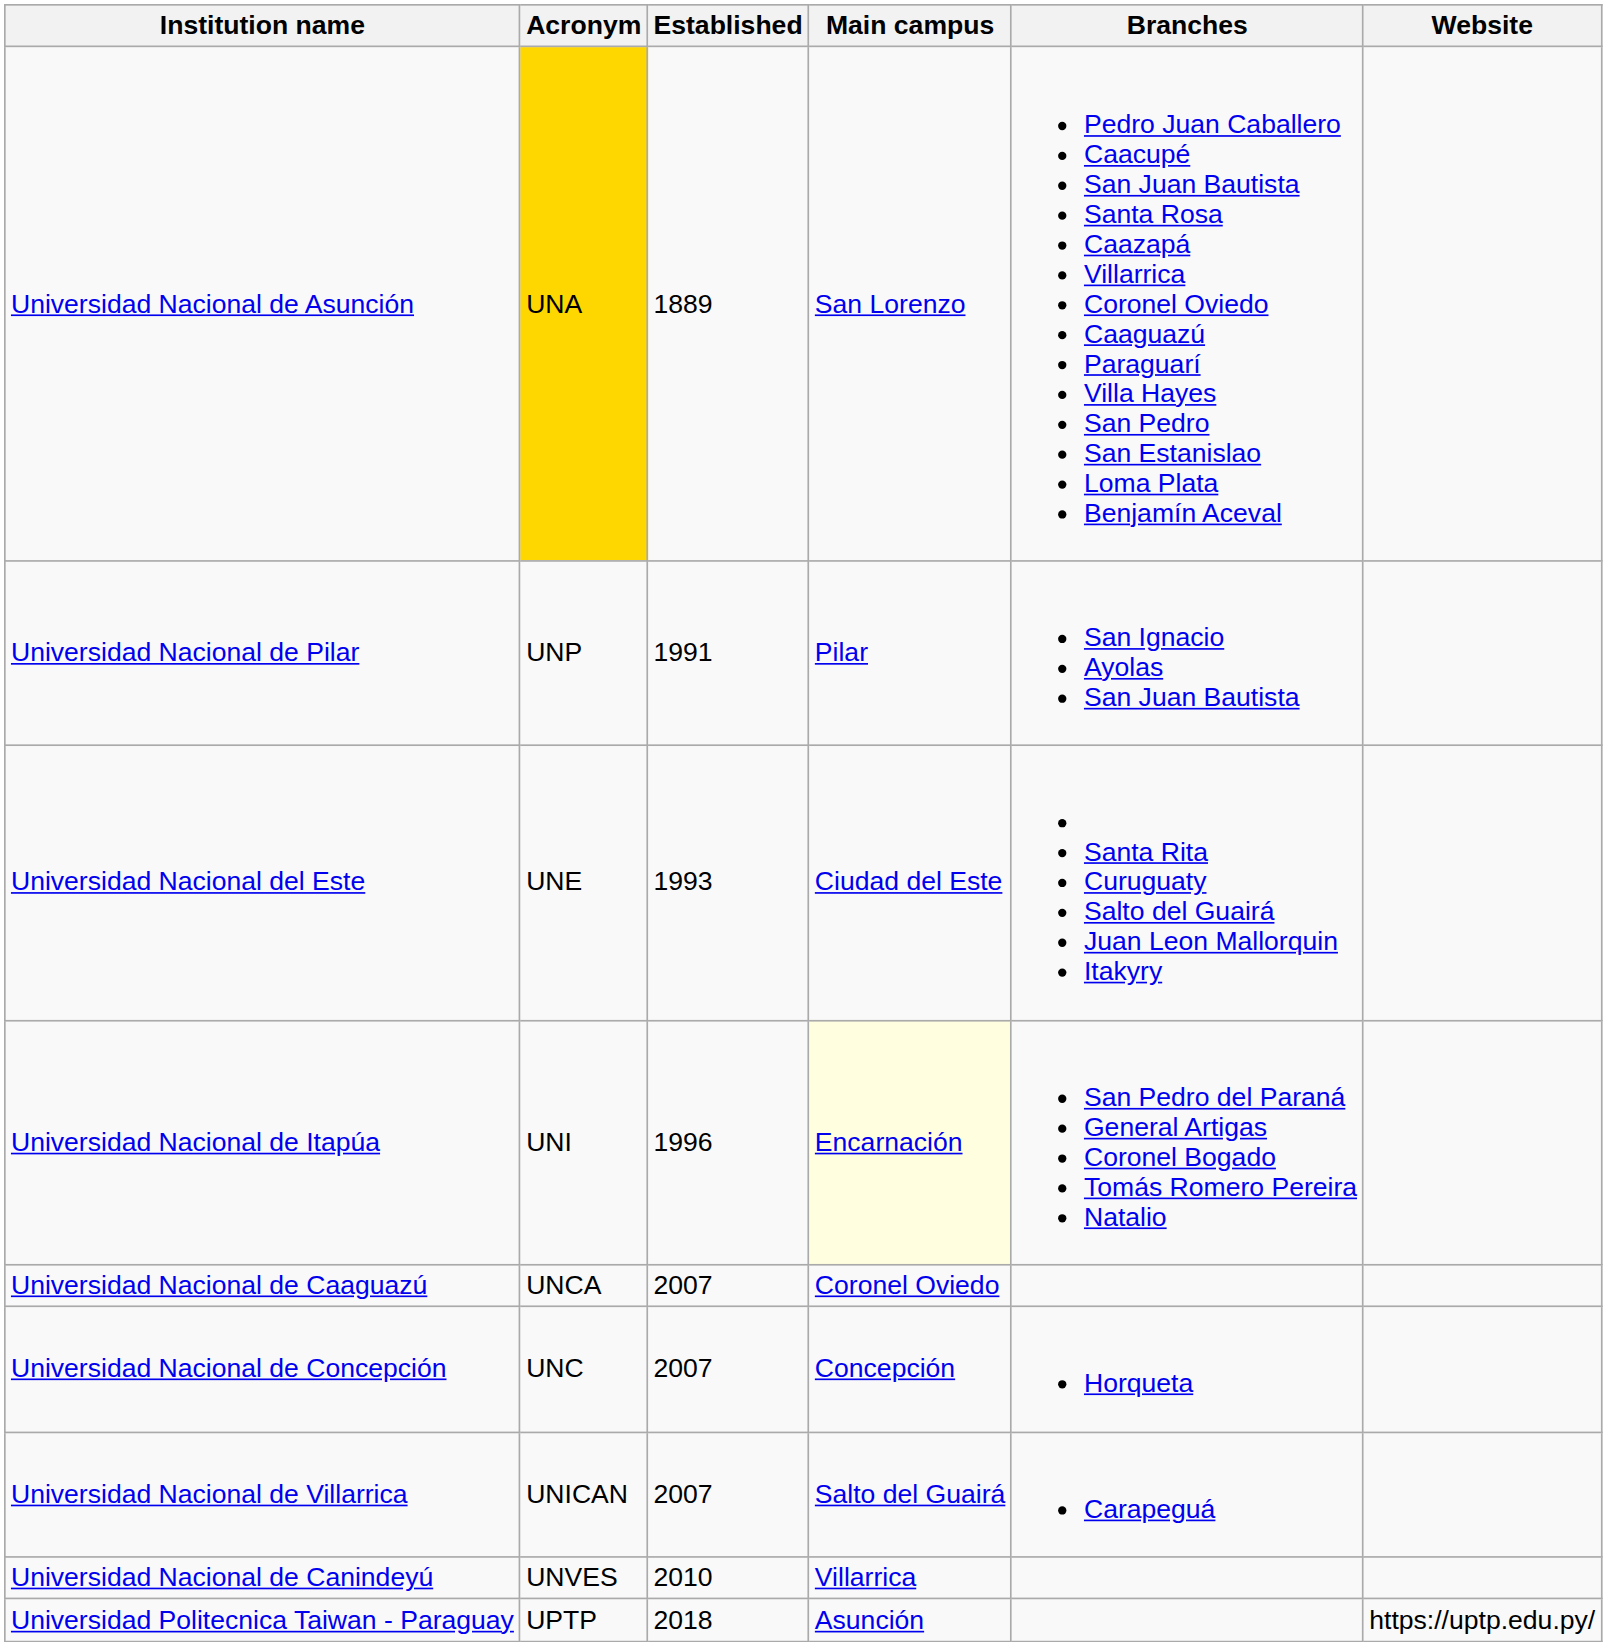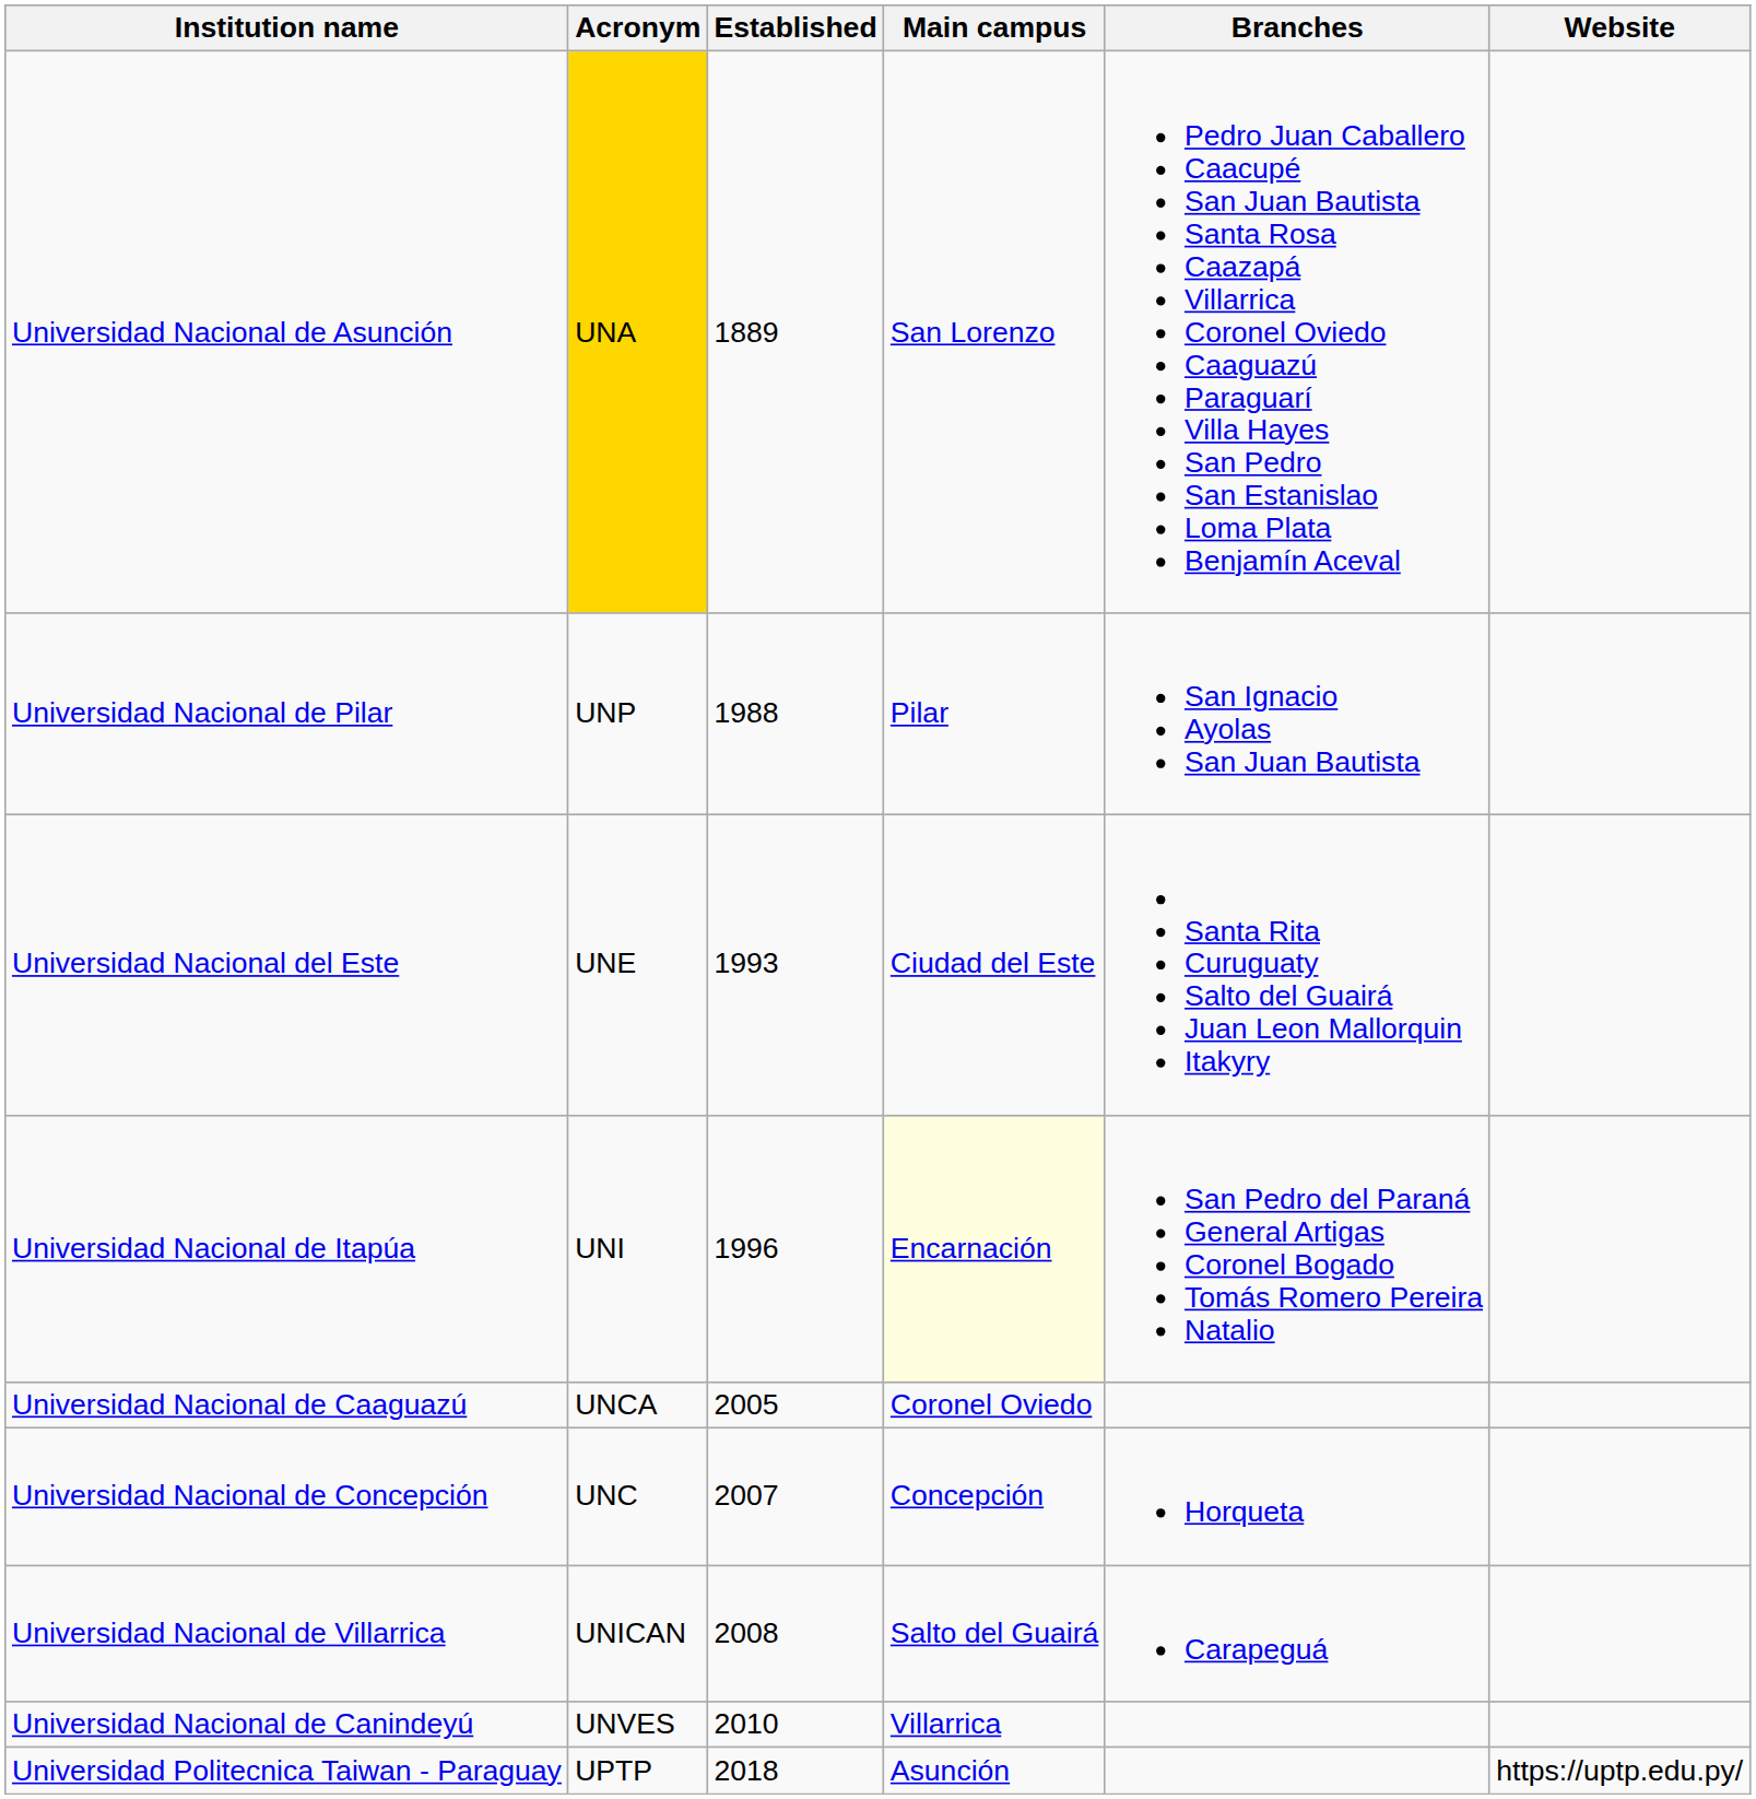Universidad Nacional de Pilar | Established: 1991 -> 1988
Universidad Nacional de Caaguazú | Established: 2007 -> 2005
Universidad Nacional de Villarrica | Established: 2007 -> 2008
